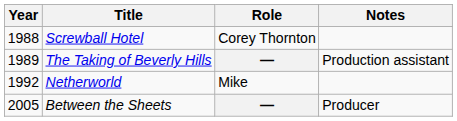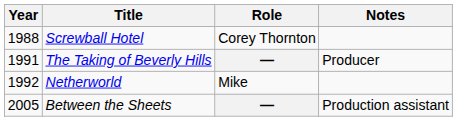The Taking of Beverly Hills | Year: 1989 -> 1991
The Taking of Beverly Hills | Notes: Production assistant -> Producer
Between the Sheets | Notes: Producer -> Production assistant
